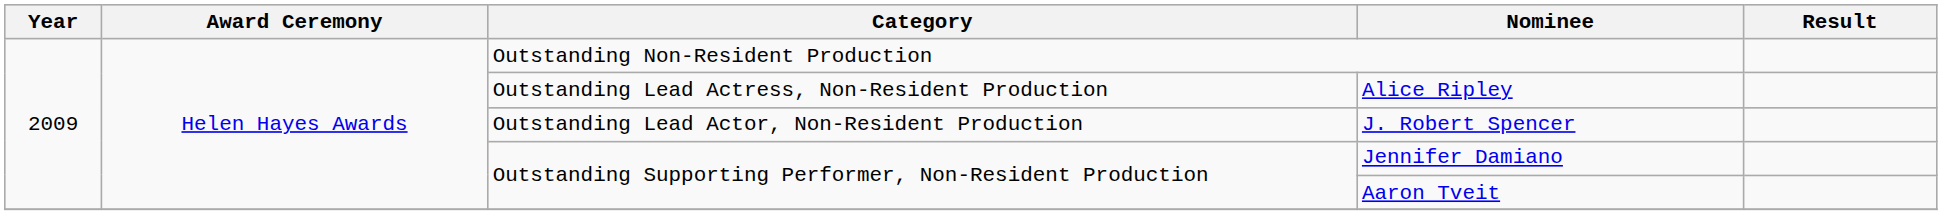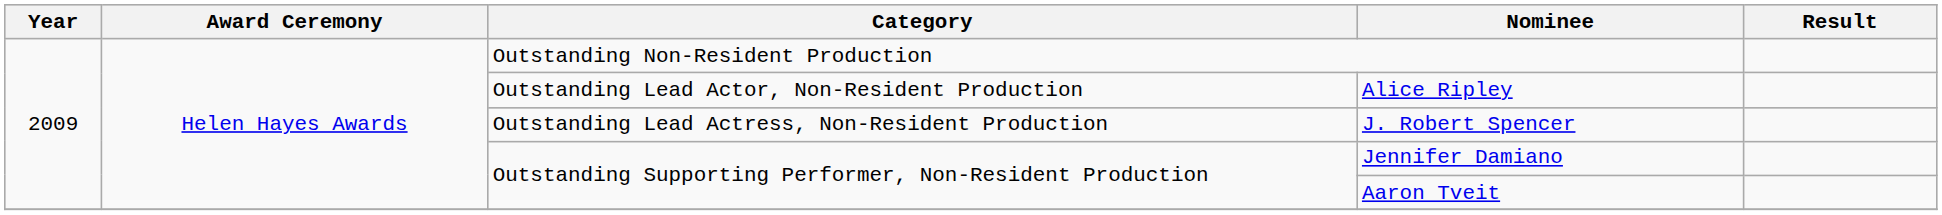Alice Ripley | Category: Outstanding Lead Actress, Non-Resident Production -> Outstanding Lead Actor, Non-Resident Production
J. Robert Spencer | Category: Outstanding Lead Actor, Non-Resident Production -> Outstanding Lead Actress, Non-Resident Production
